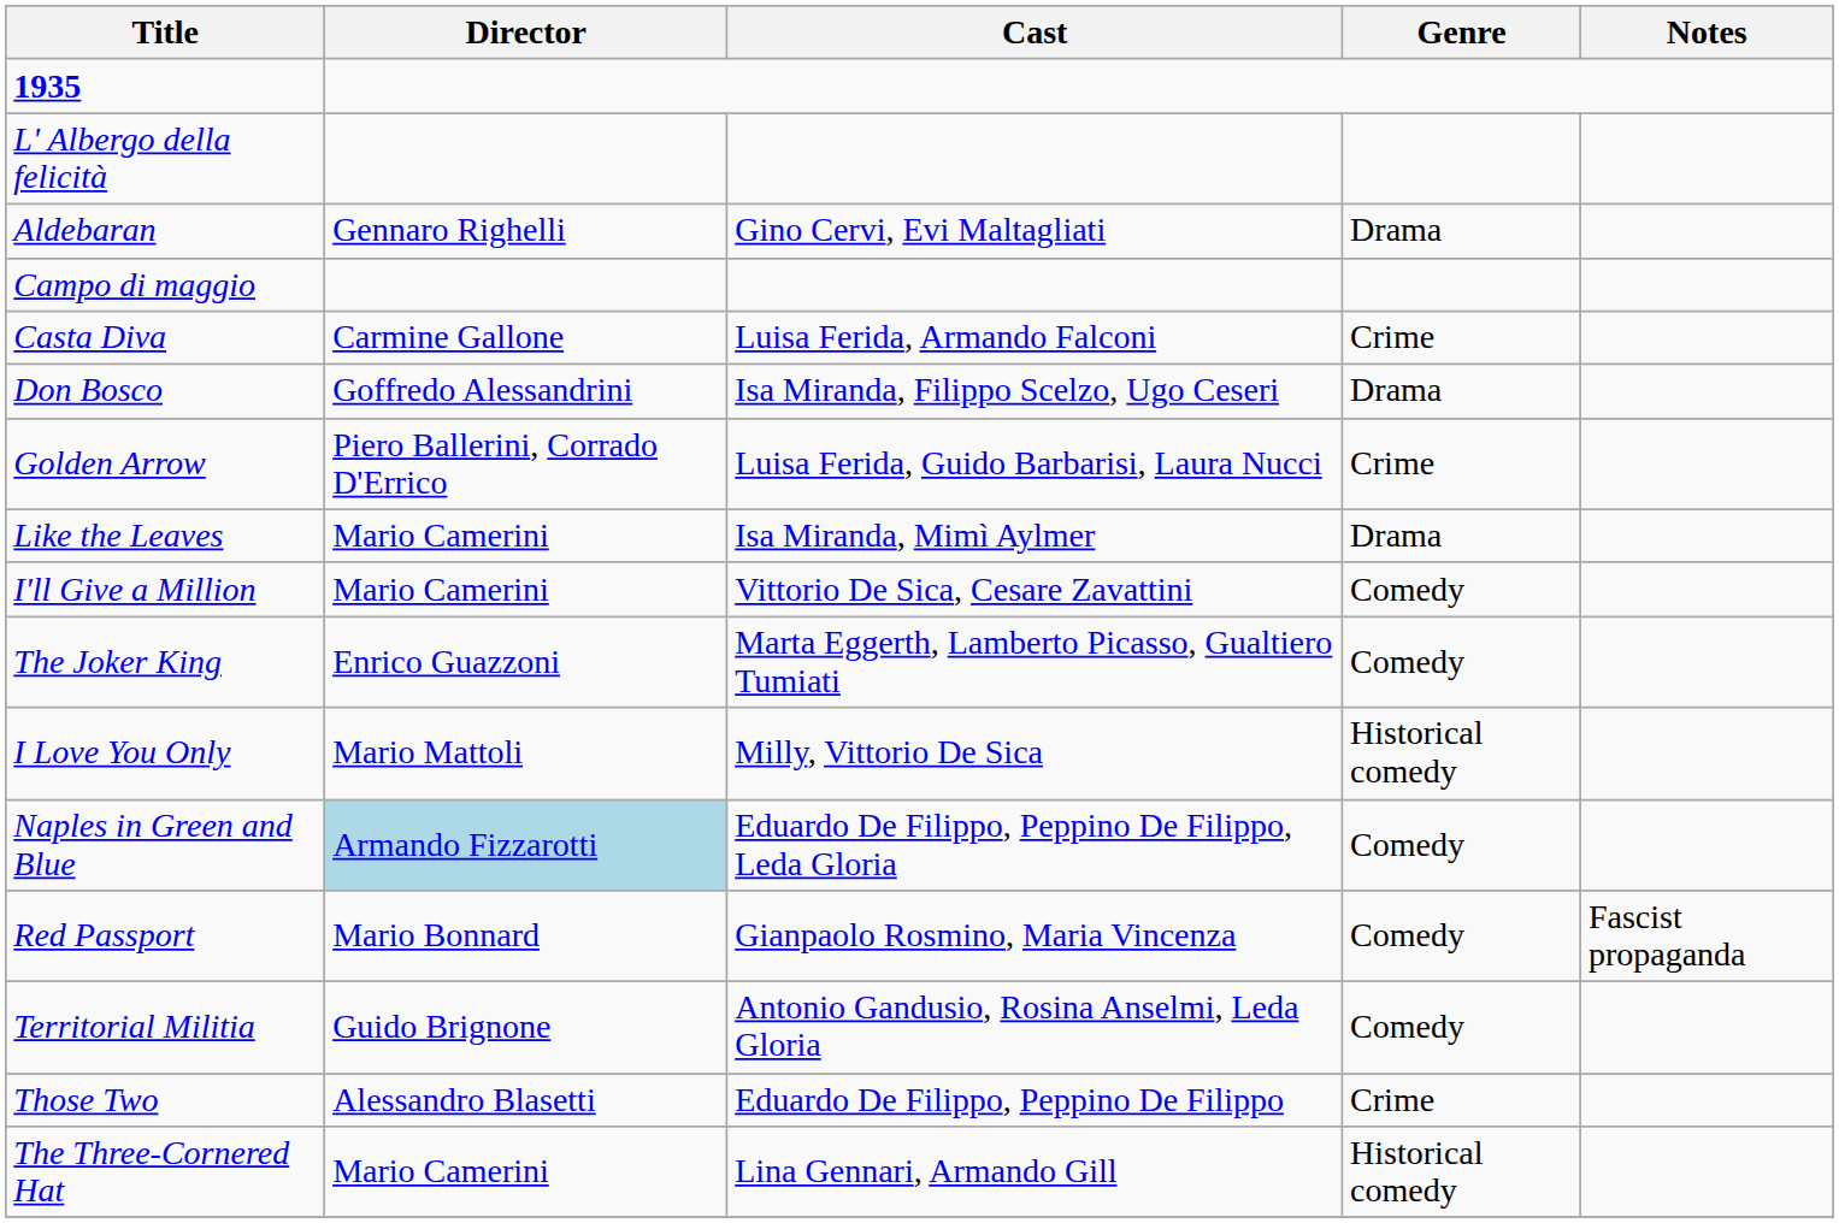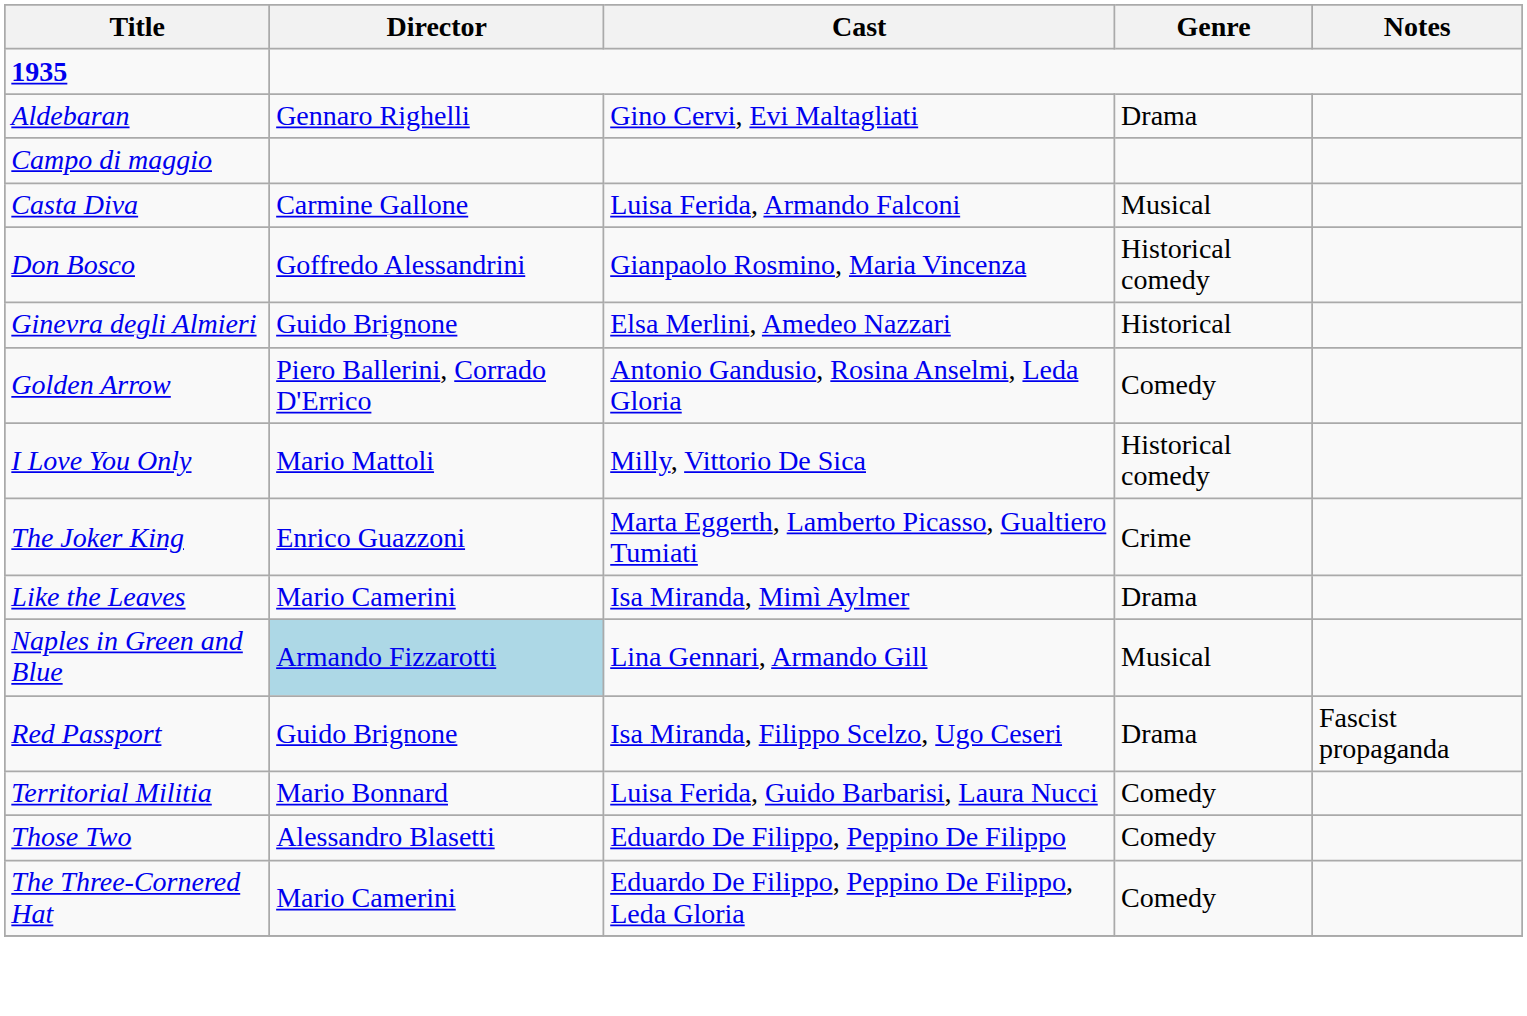- row: L' Albergo della felicità
Casta Diva | Genre: Crime -> Musical
Don Bosco | Cast: Isa Miranda, Filippo Scelzo, Ugo Ceseri -> Gianpaolo Rosmino, Maria Vincenza
Don Bosco | Genre: Drama -> Historical comedy
+ row: Ginevra degli Almieri | Guido Brignone | Elsa Merlini, Amedeo Nazzari | Historical
Golden Arrow | Cast: Luisa Ferida, Guido Barbarisi, Laura Nucci -> Antonio Gandusio, Rosina Anselmi, Leda Gloria
Golden Arrow | Genre: Crime -> Comedy
rows swapped: I Love You Only <-> Like the Leaves
- row: I'll Give a Million | Mario Camerini | Vittorio De Sica, Cesare Zavattini | Comedy
The Joker King | Genre: Comedy -> Crime
Naples in Green and Blue | Cast: Eduardo De Filippo, Peppino De Filippo, Leda Gloria -> Lina Gennari, Armando Gill
Naples in Green and Blue | Genre: Comedy -> Musical
Red Passport | Director: Mario Bonnard -> Guido Brignone
Red Passport | Cast: Gianpaolo Rosmino, Maria Vincenza -> Isa Miranda, Filippo Scelzo, Ugo Ceseri
Red Passport | Genre: Comedy -> Drama
Territorial Militia | Director: Guido Brignone -> Mario Bonnard
Territorial Militia | Cast: Antonio Gandusio, Rosina Anselmi, Leda Gloria -> Luisa Ferida, Guido Barbarisi, Laura Nucci
Those Two | Genre: Crime -> Comedy
The Three-Cornered Hat | Cast: Lina Gennari, Armando Gill -> Eduardo De Filippo, Peppino De Filippo, Leda Gloria
The Three-Cornered Hat | Genre: Historical comedy -> Comedy
